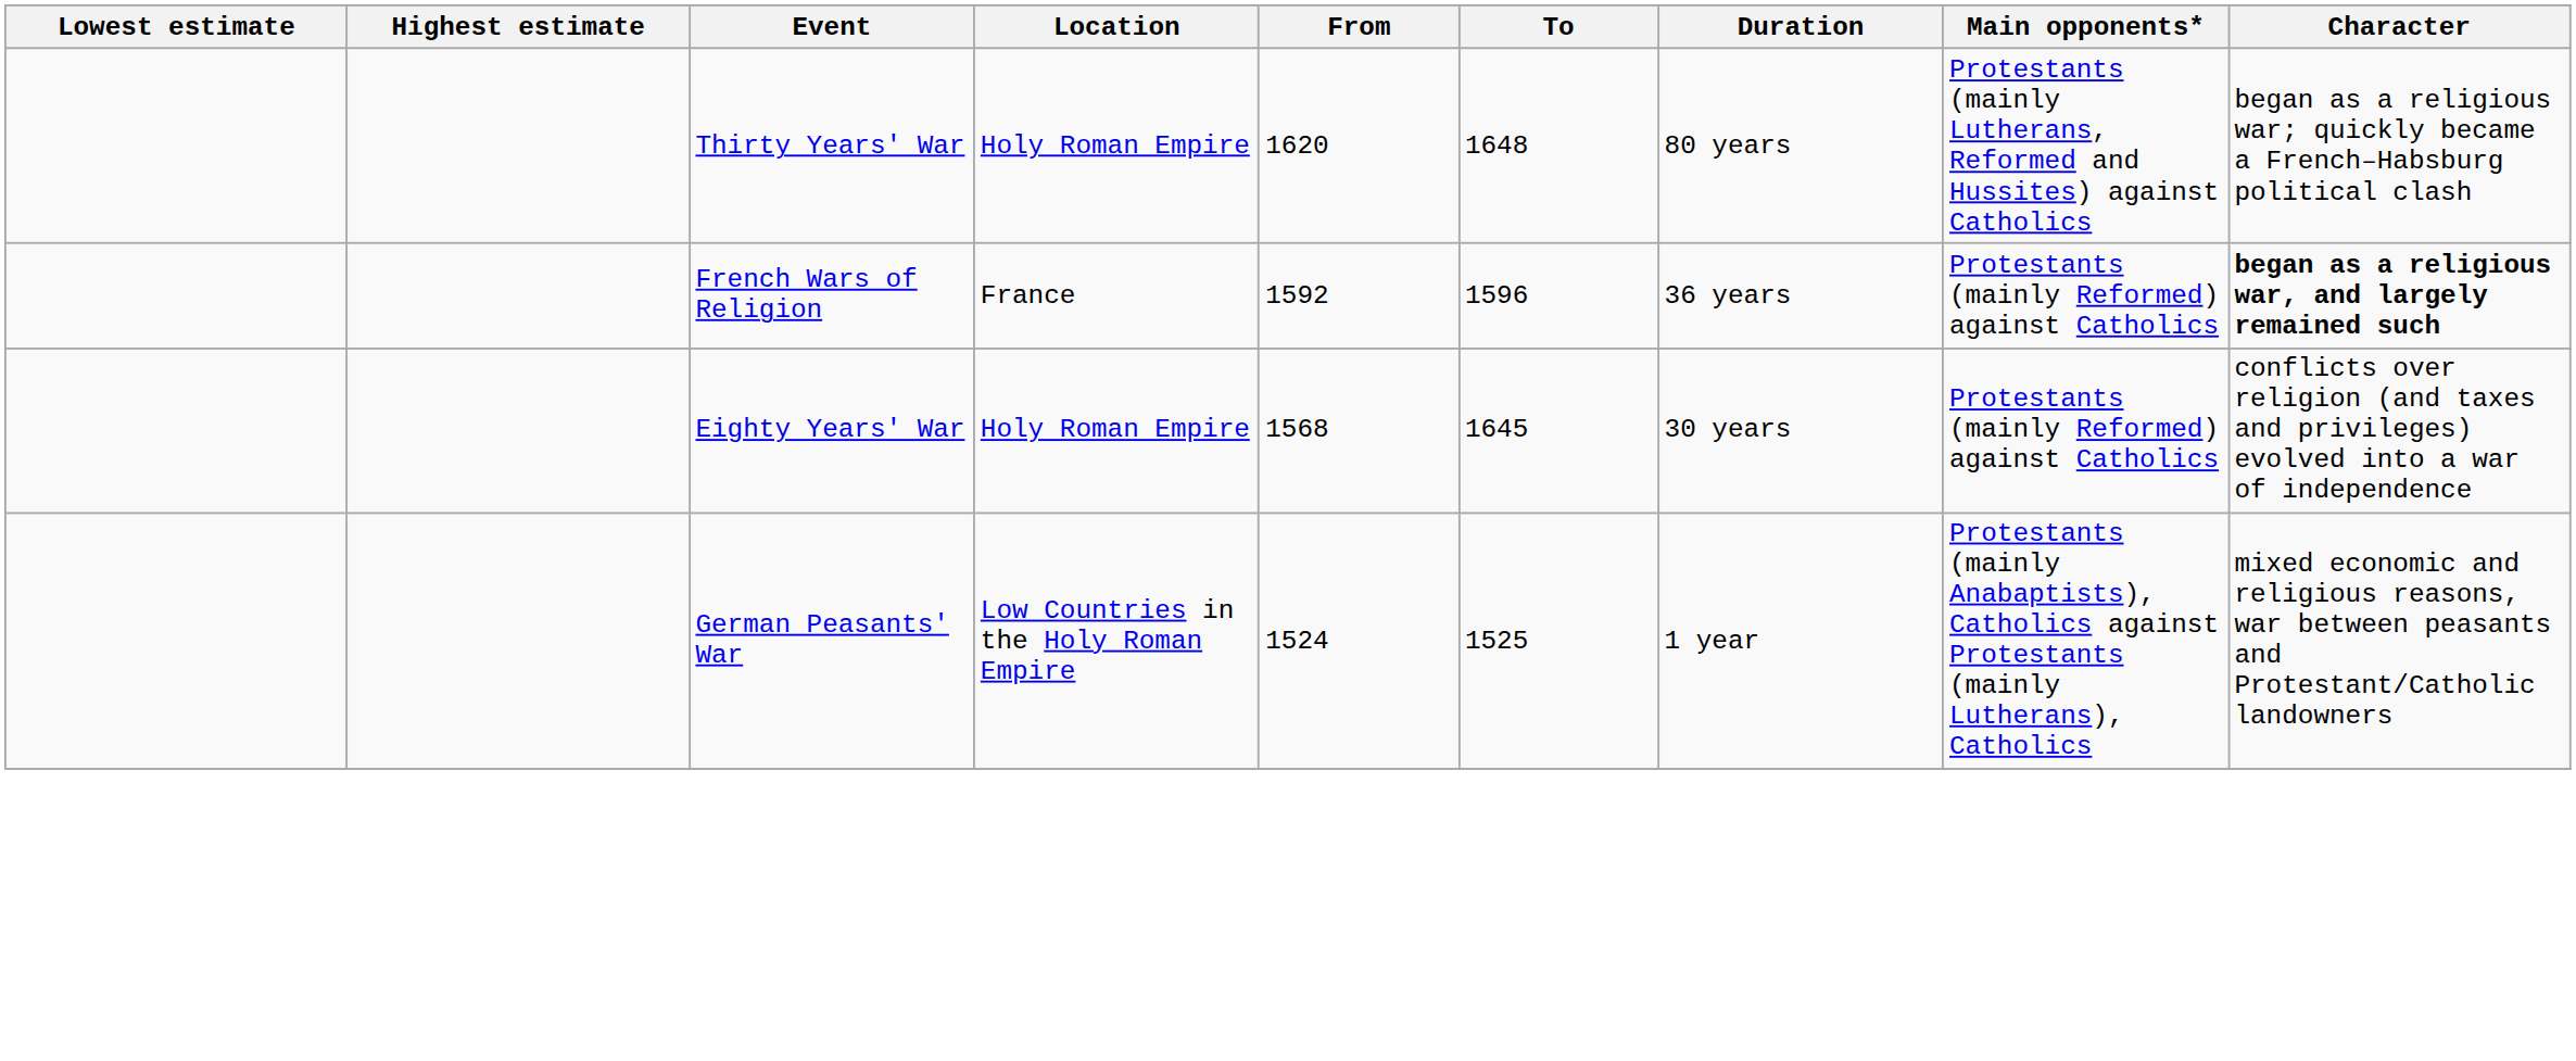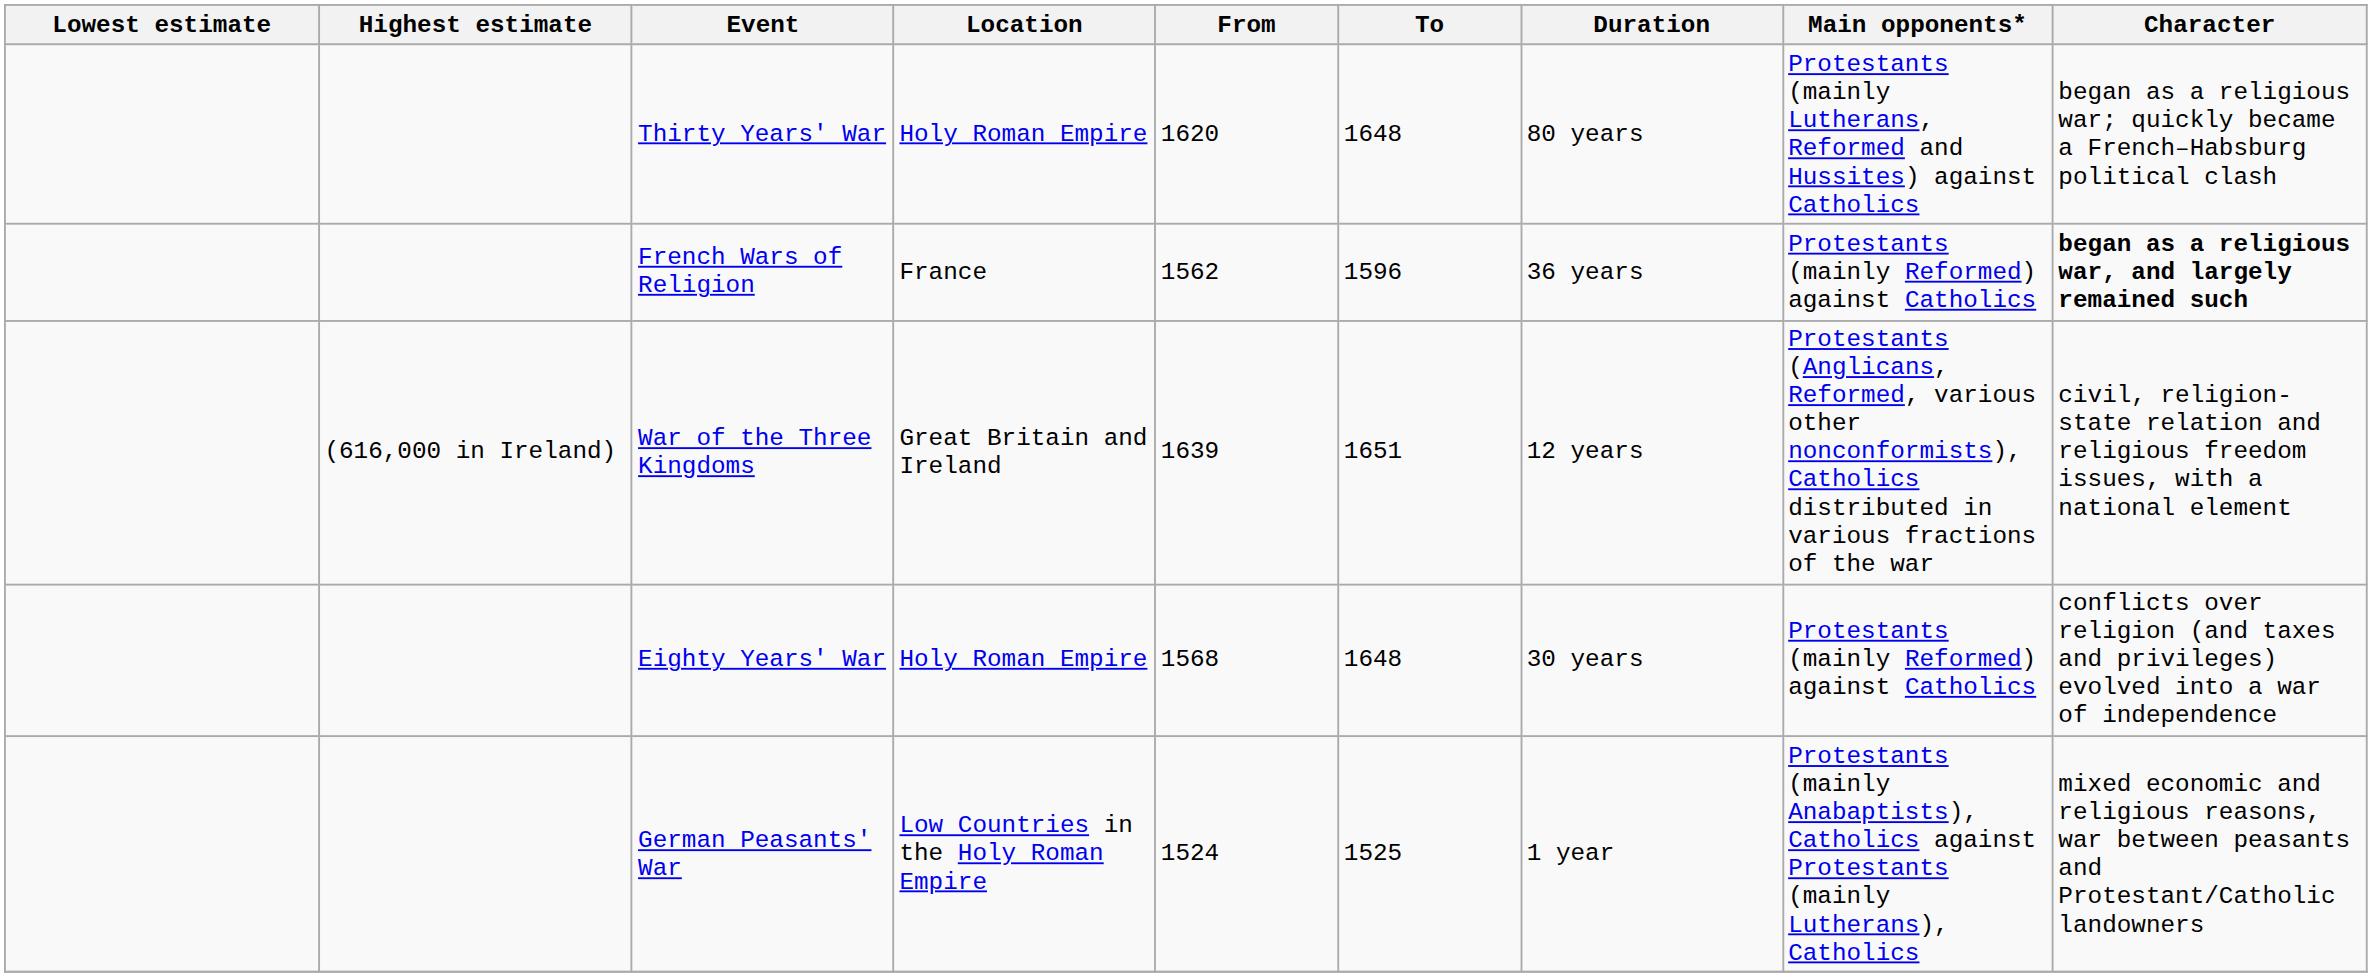French Wars of Religion | From: 1592 -> 1562
+ row: (616,000 in Ireland) | War of the Three Kingdoms | Great Britain and Ireland | 1639 | 1651 | 12 years | Protestants (Anglicans, Reformed, various other nonconformists), Catholics distributed in various fractions of the war | civil, religion-state relation and religious freedom issues, with a national element
Eighty Years' War | To: 1645 -> 1648
